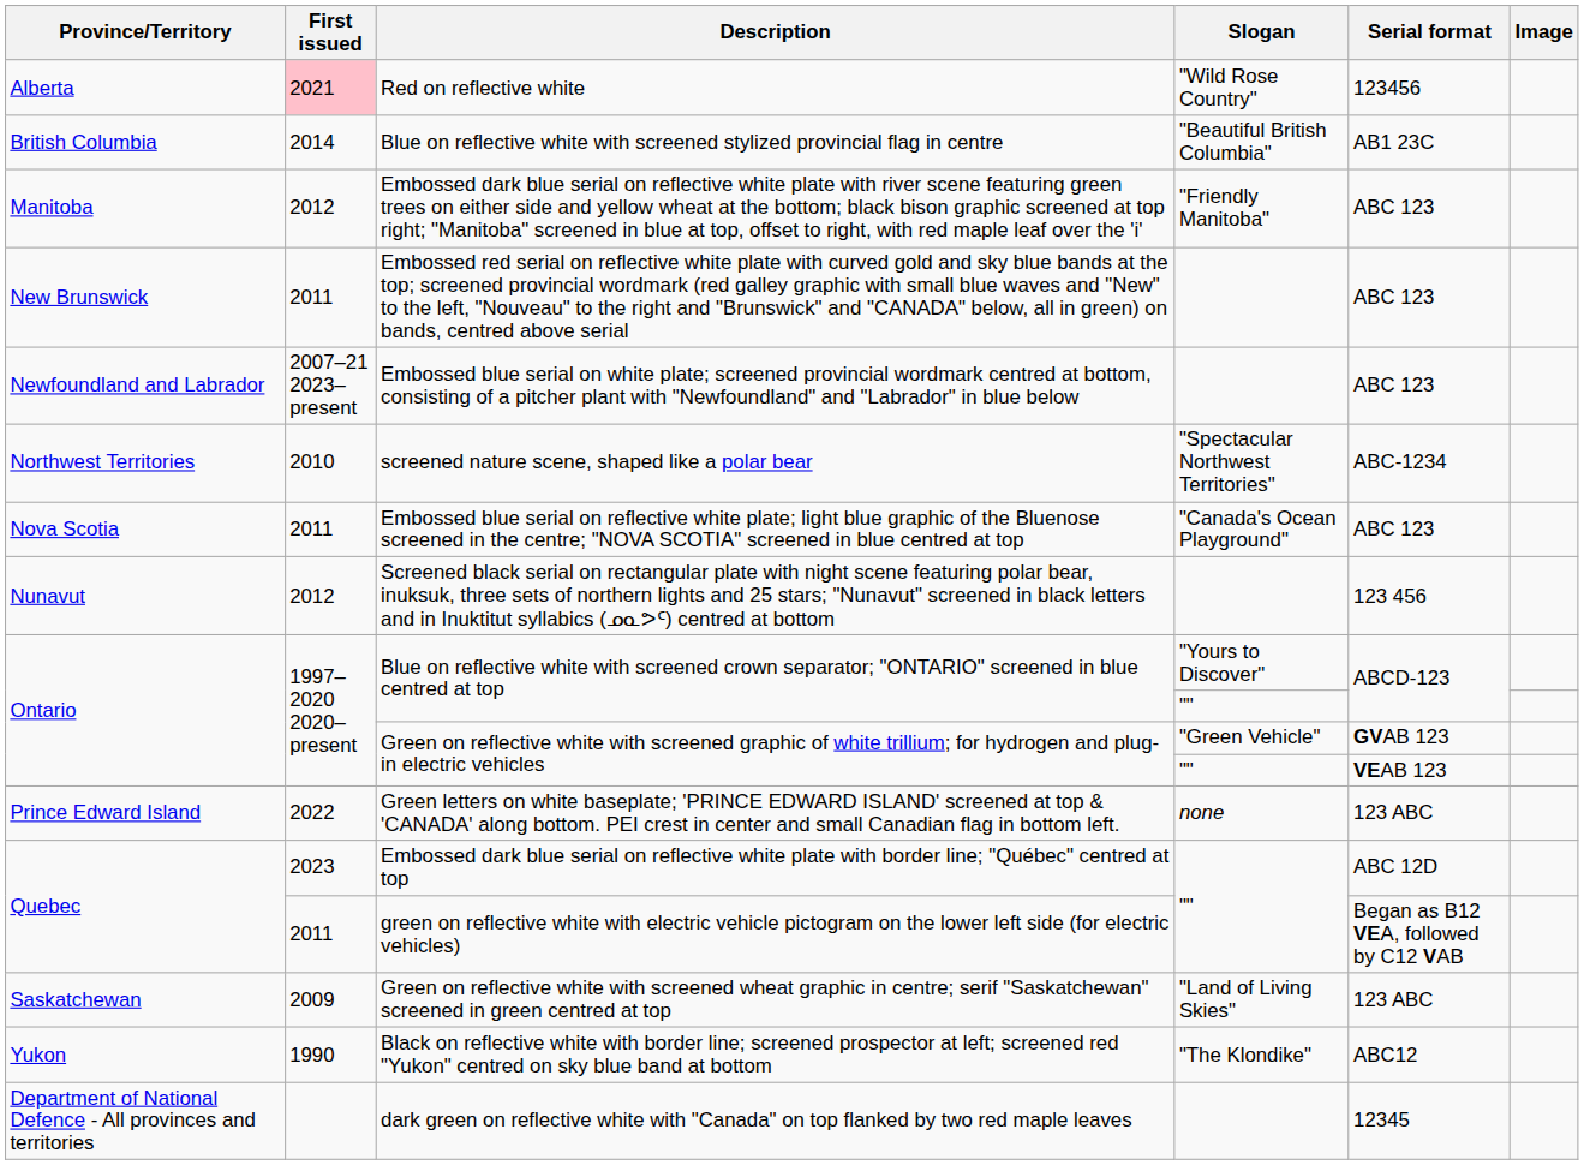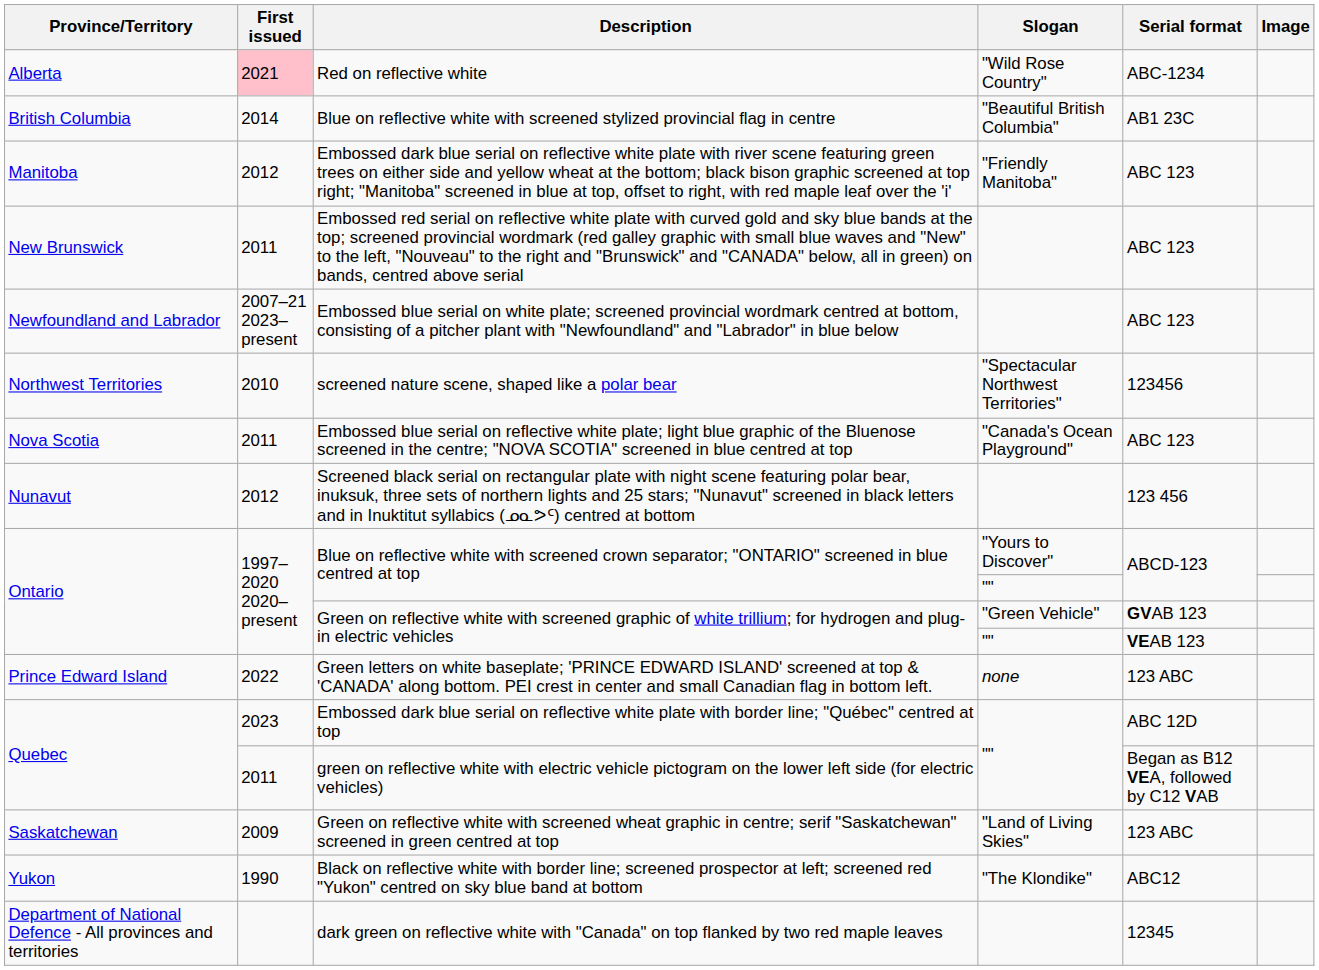Red on reflective white | Serial format: 123456 -> ABC-1234
screened nature scene, shaped like a polar bear | Serial format: ABC-1234 -> 123456
